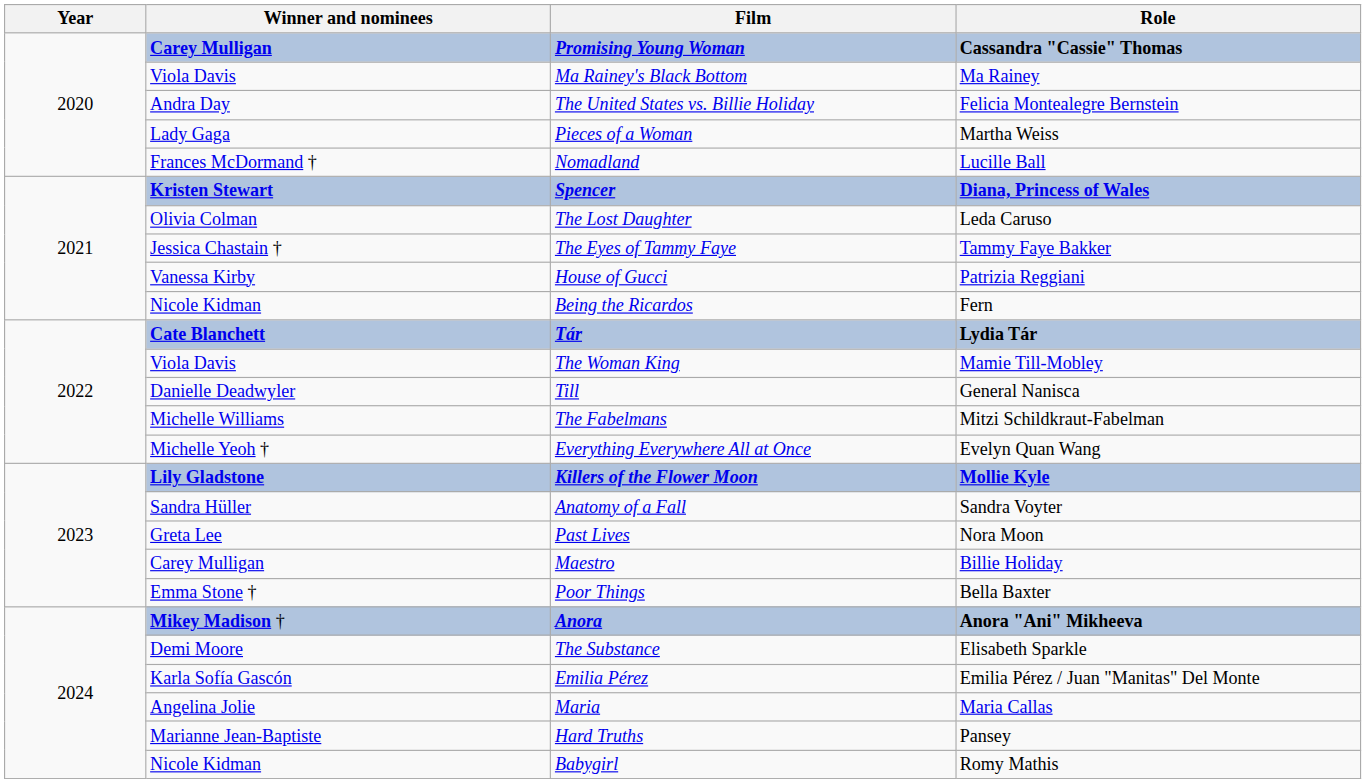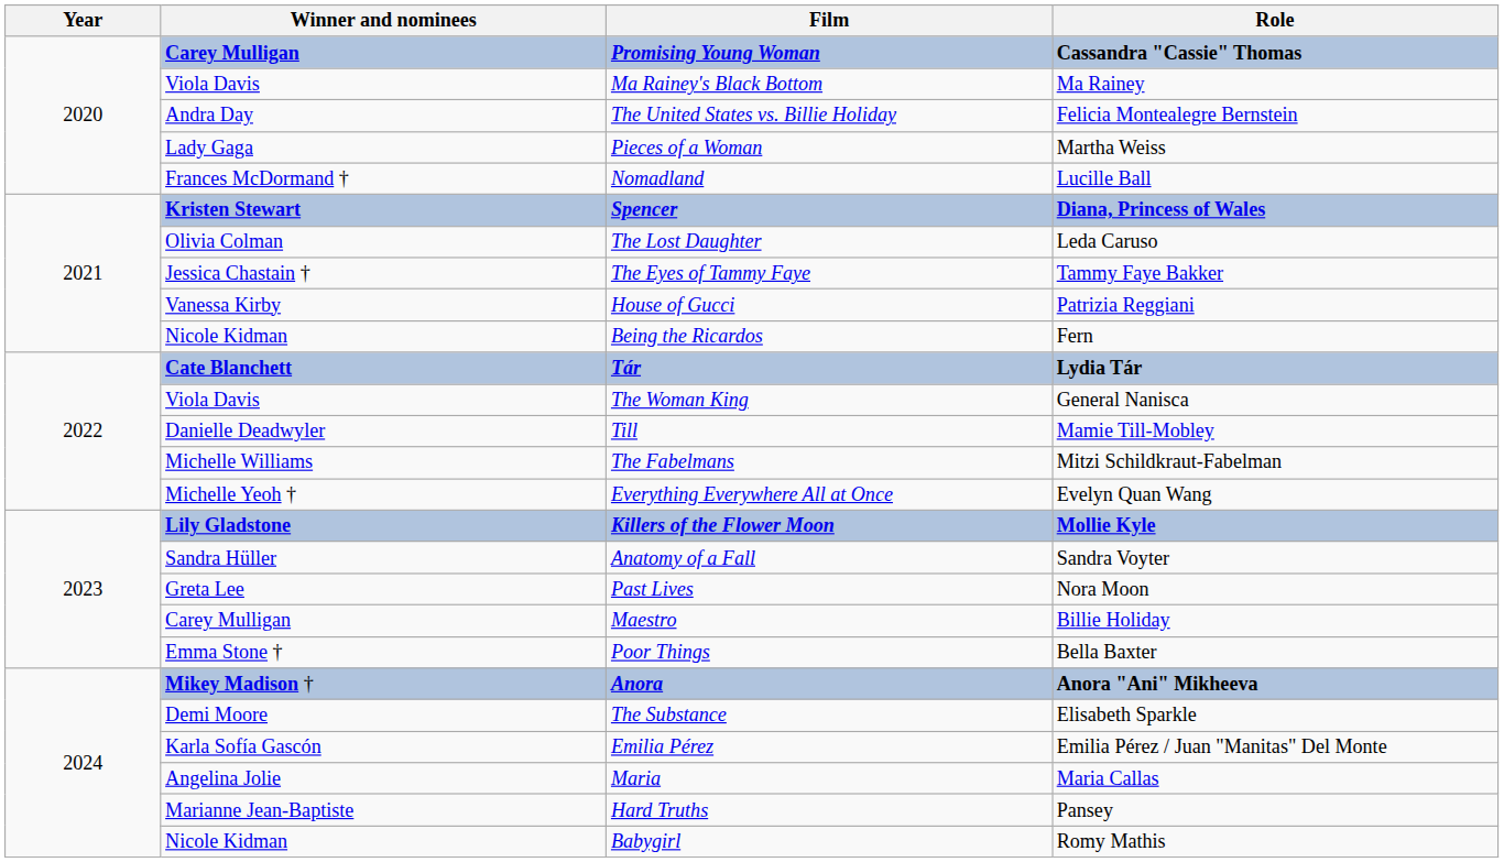The Woman King | Role: Mamie Till-Mobley -> General Nanisca
Till | Role: General Nanisca -> Mamie Till-Mobley
